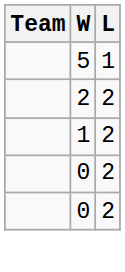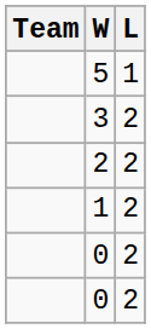+ row: 3 | 2
